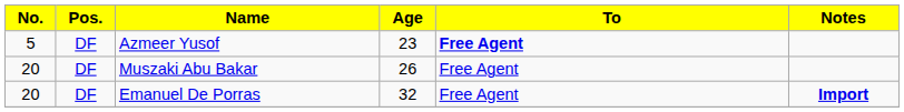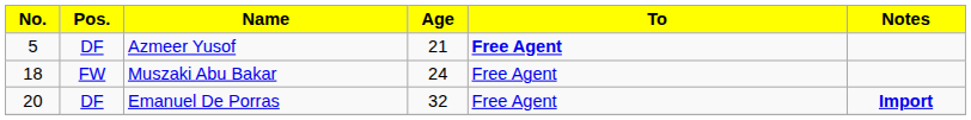Azmeer Yusof | Age: 23 -> 21
Muszaki Abu Bakar | No.: 20 -> 18
Muszaki Abu Bakar | Pos.: DF -> FW
Muszaki Abu Bakar | Age: 26 -> 24
